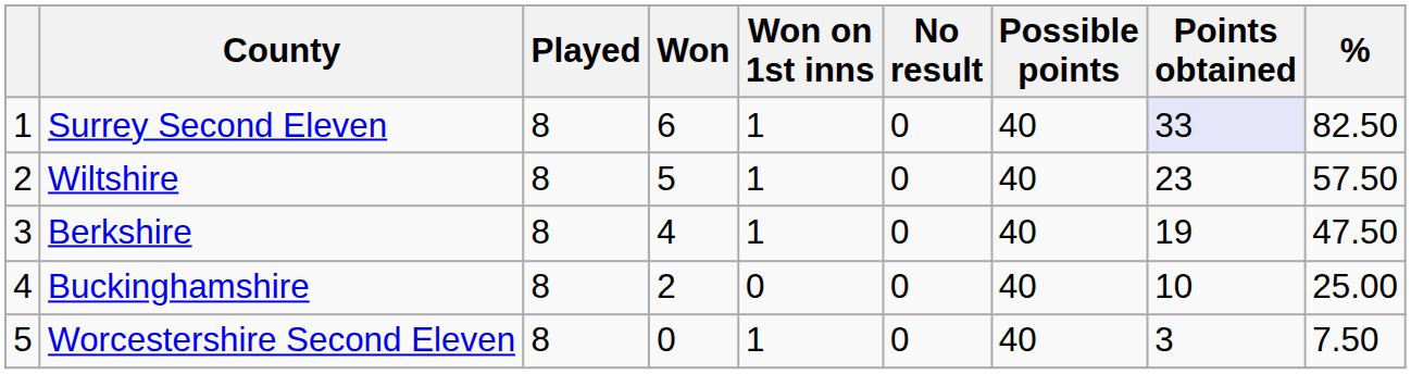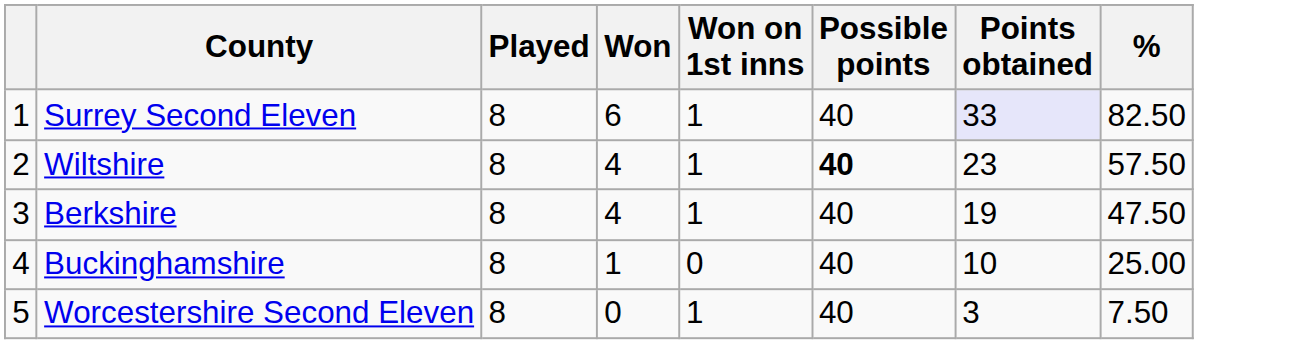- column: No result | 0 | 0 | 0 | 0 | 0
Wiltshire | Won: 5 -> 4
Wiltshire | Possible points: normal -> bold
Buckinghamshire | Won: 2 -> 1
